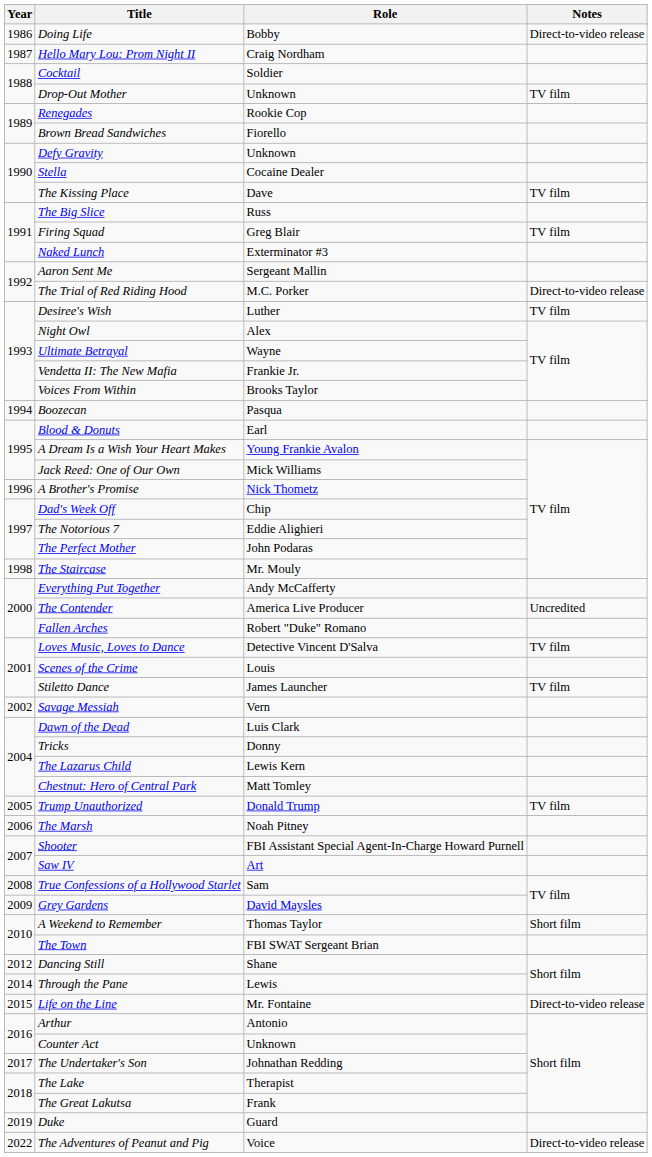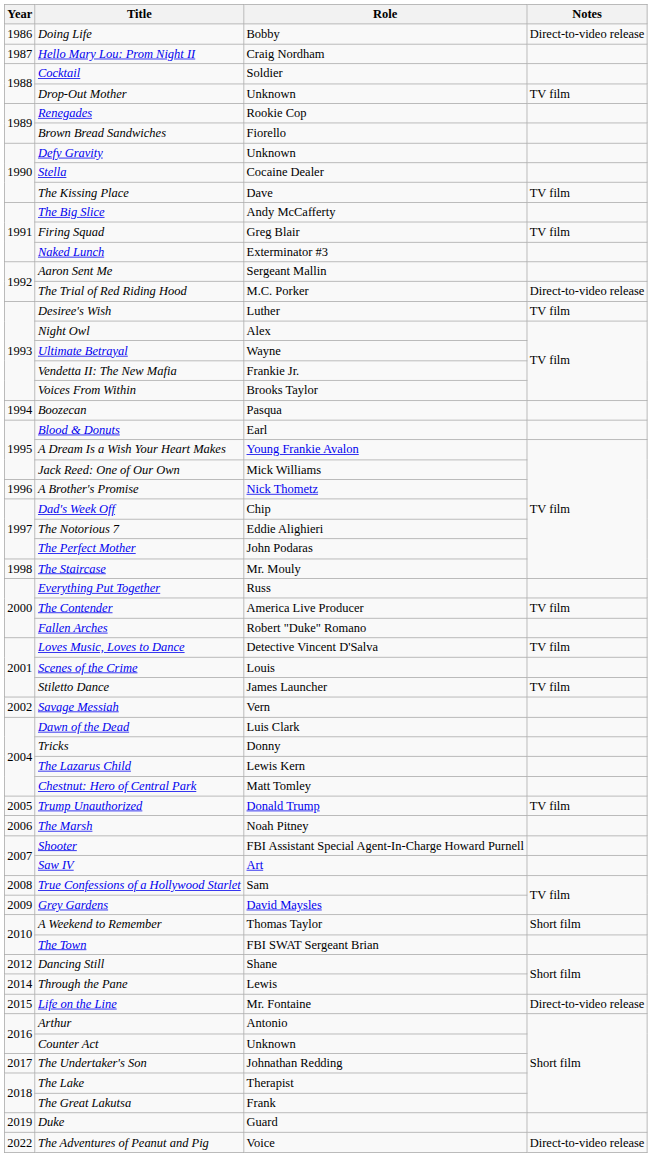The Big Slice | Role: Russ -> Andy McCafferty
Everything Put Together | Role: Andy McCafferty -> Russ
The Contender | Notes: Uncredited -> TV film
